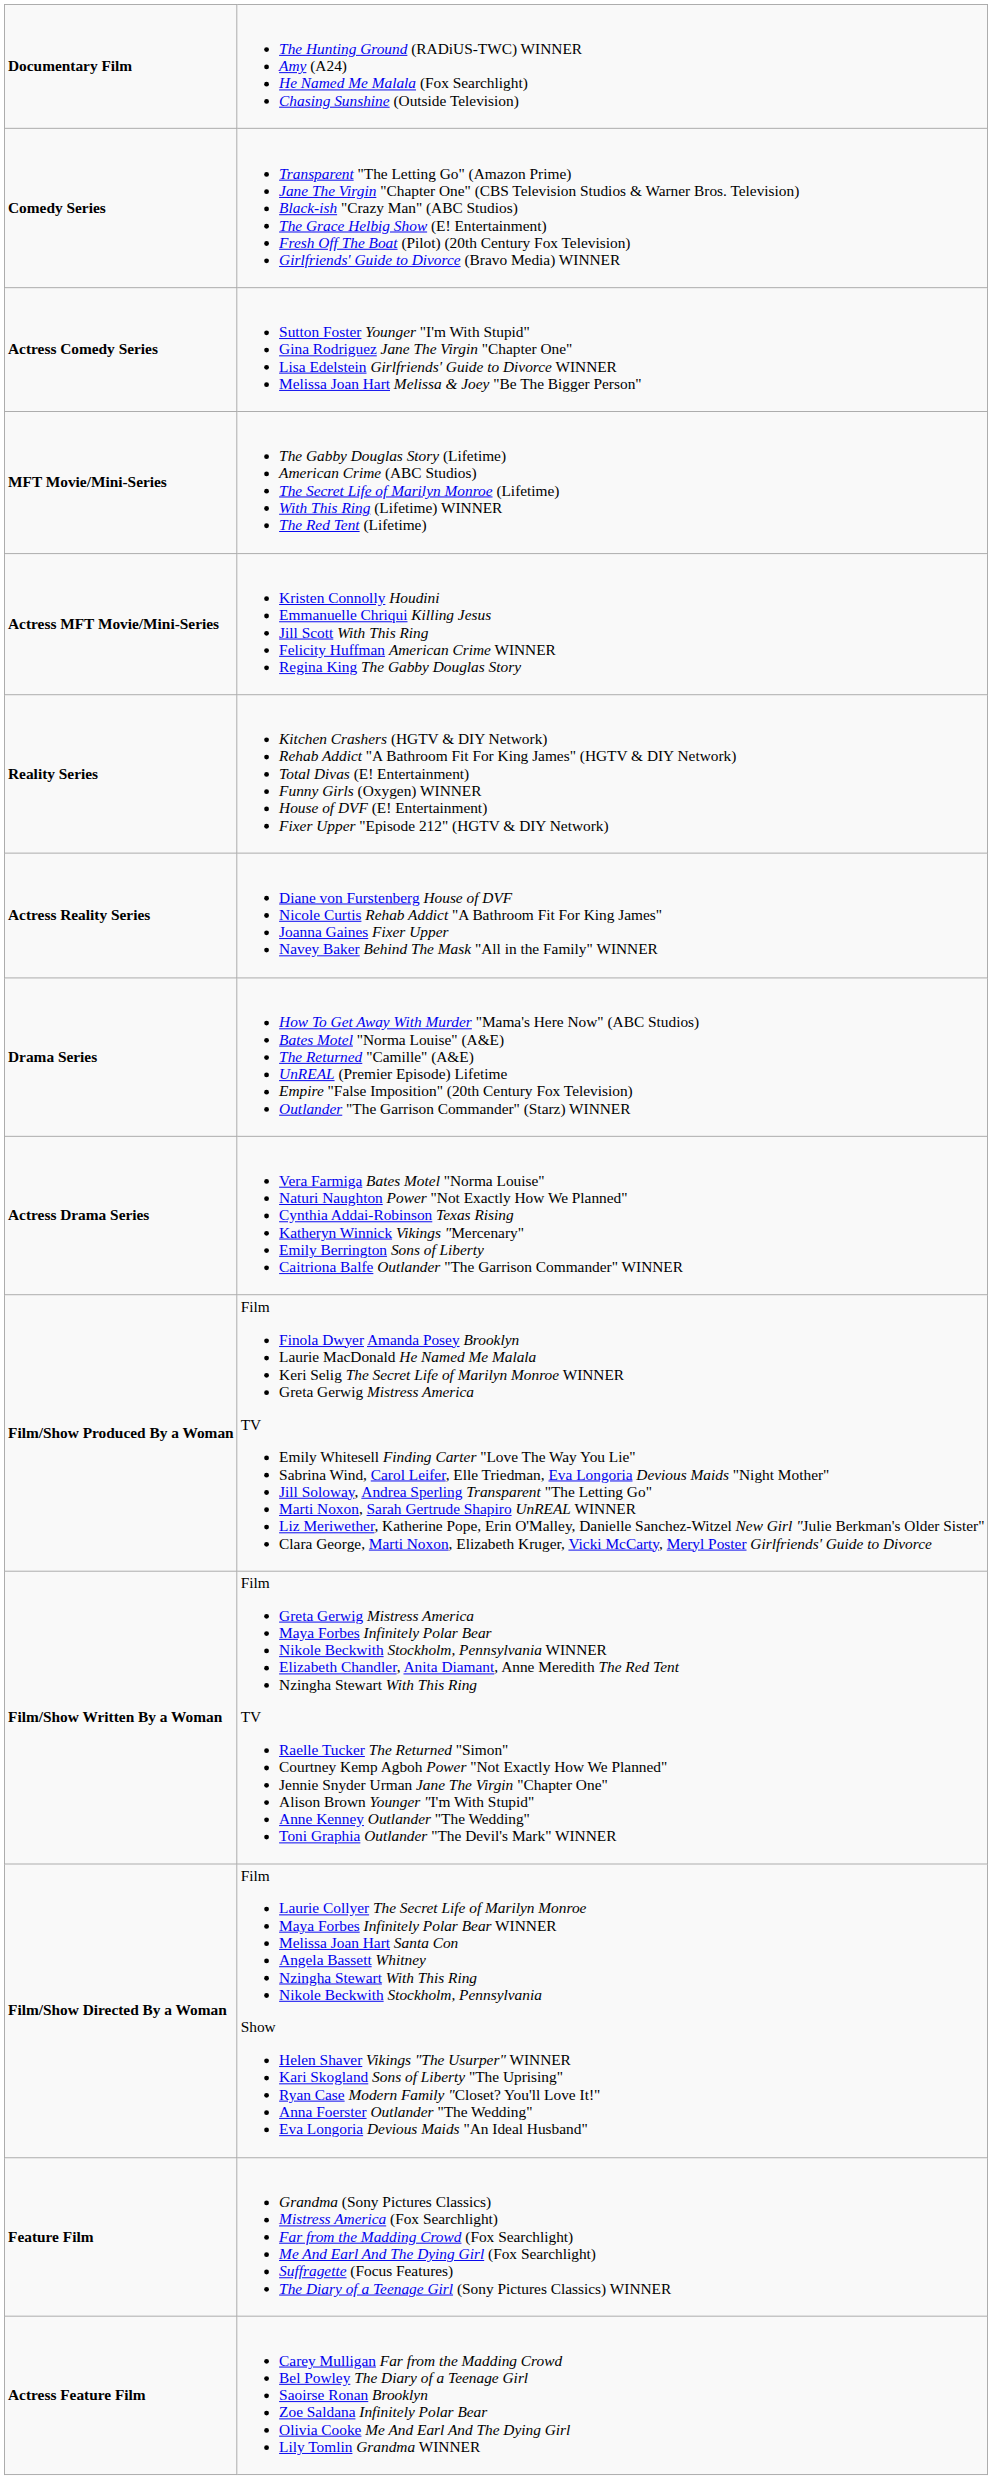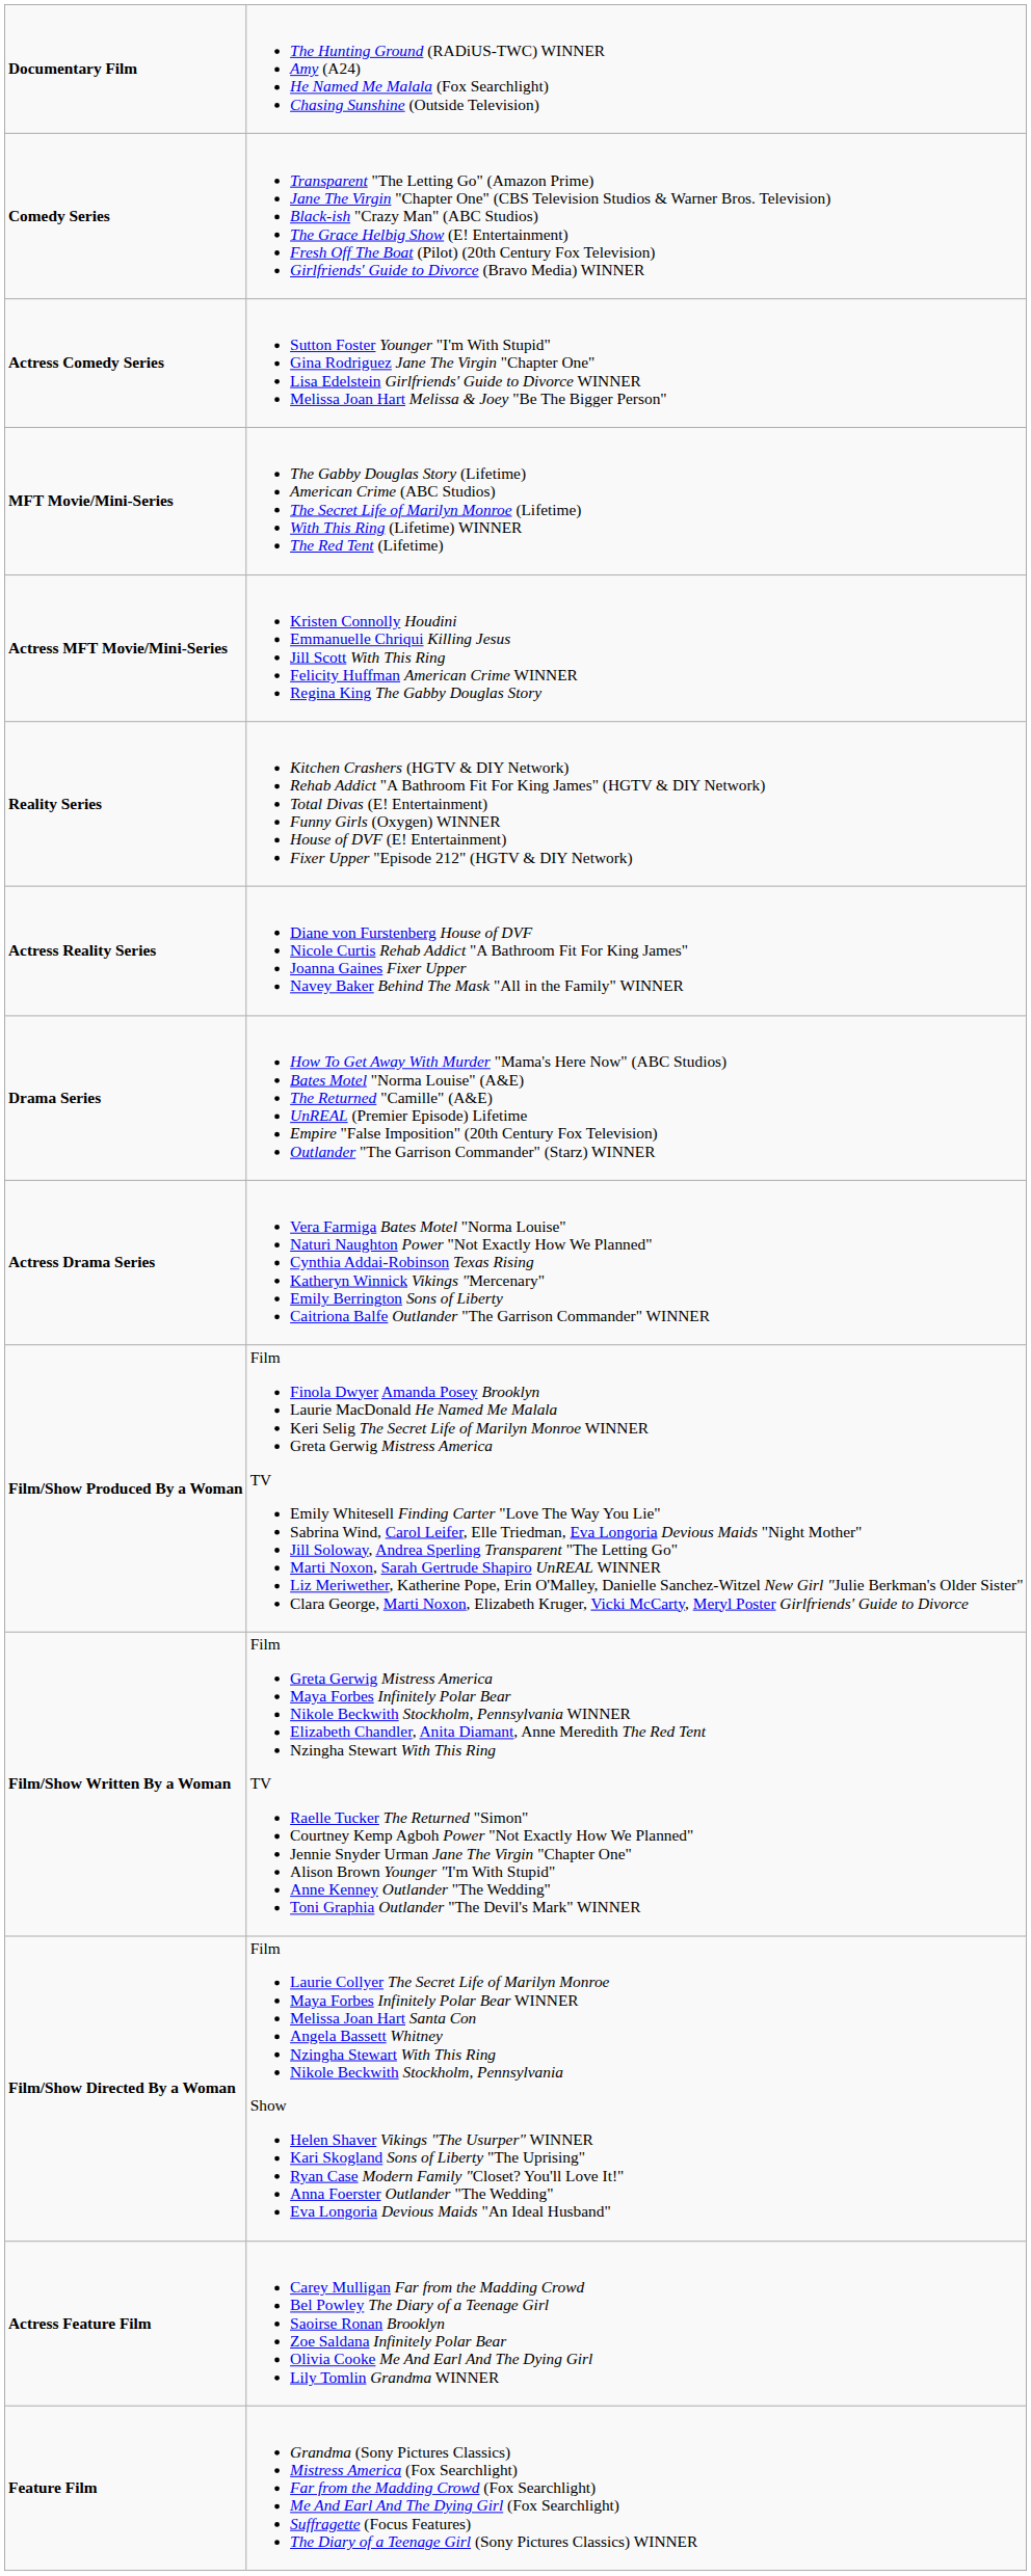rows swapped: Feature Film <-> Actress Feature Film
